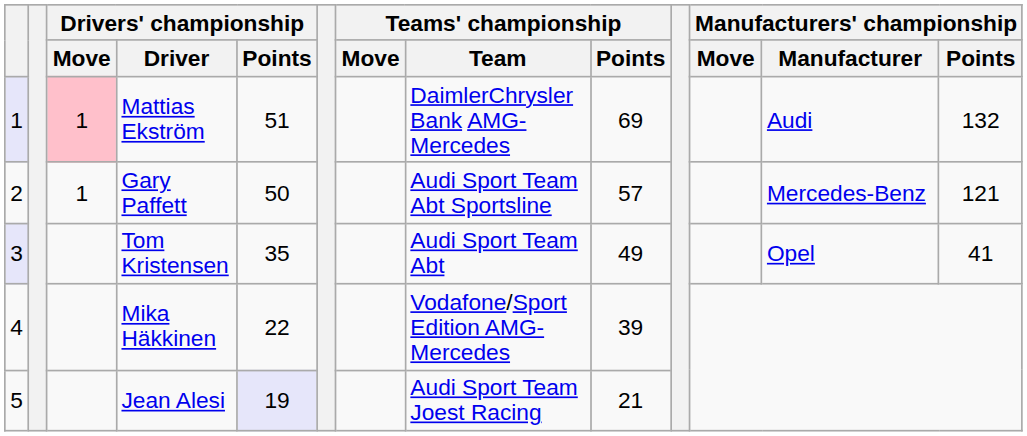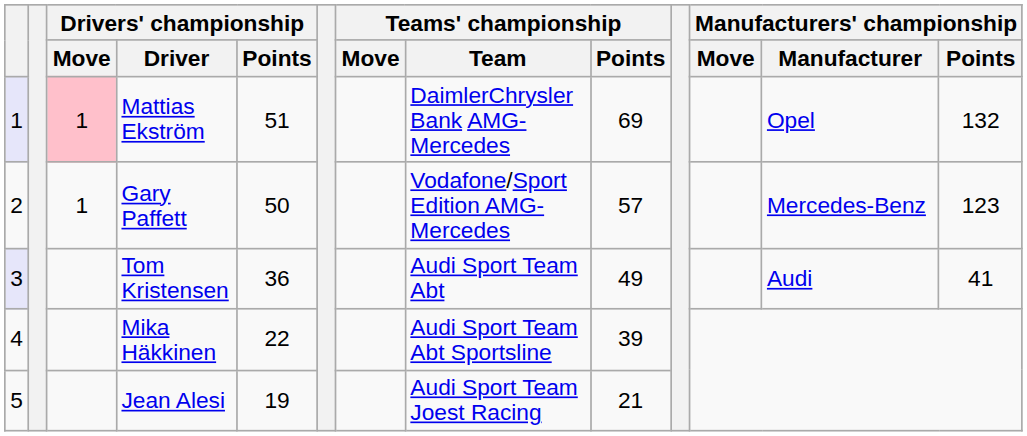Mattias Ekström | Manufacturers' championship / Manufacturer: Audi -> Opel
Gary Paffett | Teams' championship / Team: Audi Sport Team Abt Sportsline -> Vodafone/Sport Edition AMG-Mercedes
Gary Paffett | Manufacturers' championship / Points: 121 -> 123
Tom Kristensen | Drivers' championship / Points: 35 -> 36
Tom Kristensen | Manufacturers' championship / Manufacturer: Opel -> Audi
Mika Häkkinen | Teams' championship / Team: Vodafone/Sport Edition AMG-Mercedes -> Audi Sport Team Abt Sportsline
Jean Alesi | Drivers' championship / Points: lavender background -> no background
